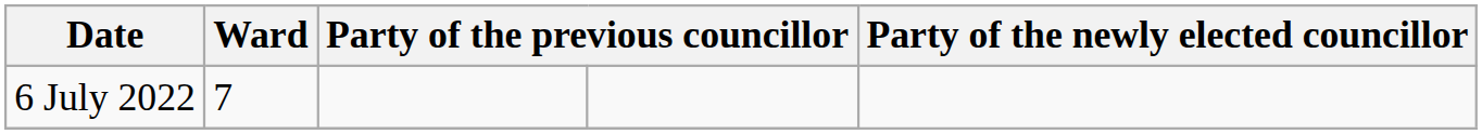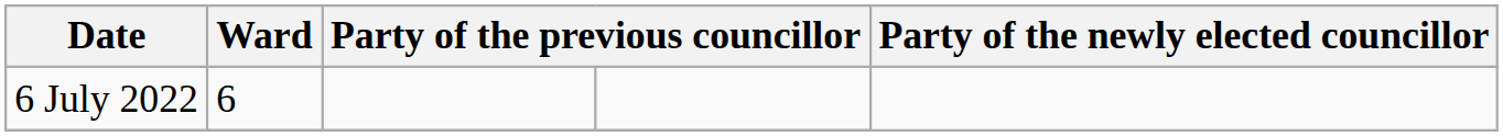6 July 2022 | Ward: 7 -> 6
